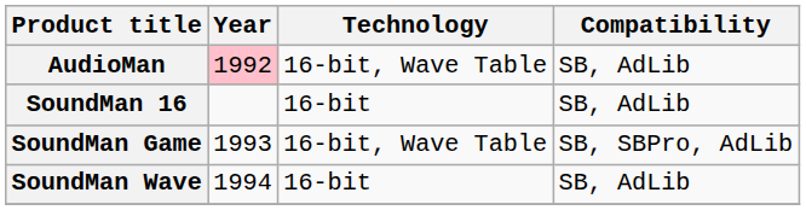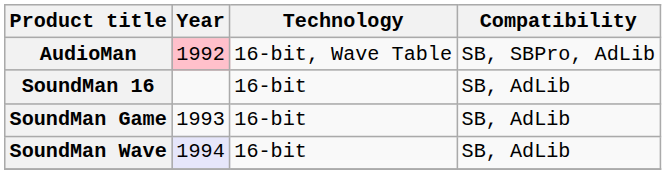AudioMan | Compatibility: SB, AdLib -> SB, SBPro, AdLib
SoundMan Game | Technology: 16-bit, Wave Table -> 16-bit
SoundMan Game | Compatibility: SB, SBPro, AdLib -> SB, AdLib
SoundMan Wave | Year: no background -> lavender background
